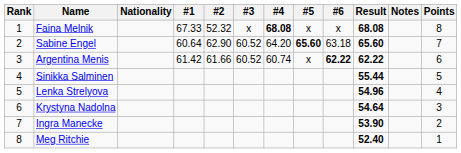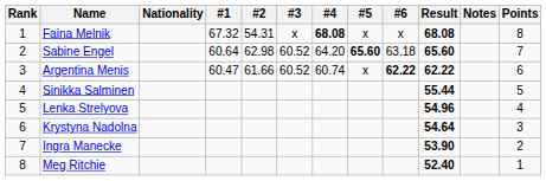Faina Melnik | #1: 67.33 -> 67.32
Faina Melnik | #2: 52.32 -> 54.31
Sabine Engel | #2: 62.90 -> 62.98
Argentina Menis | #1: 61.42 -> 60.47
